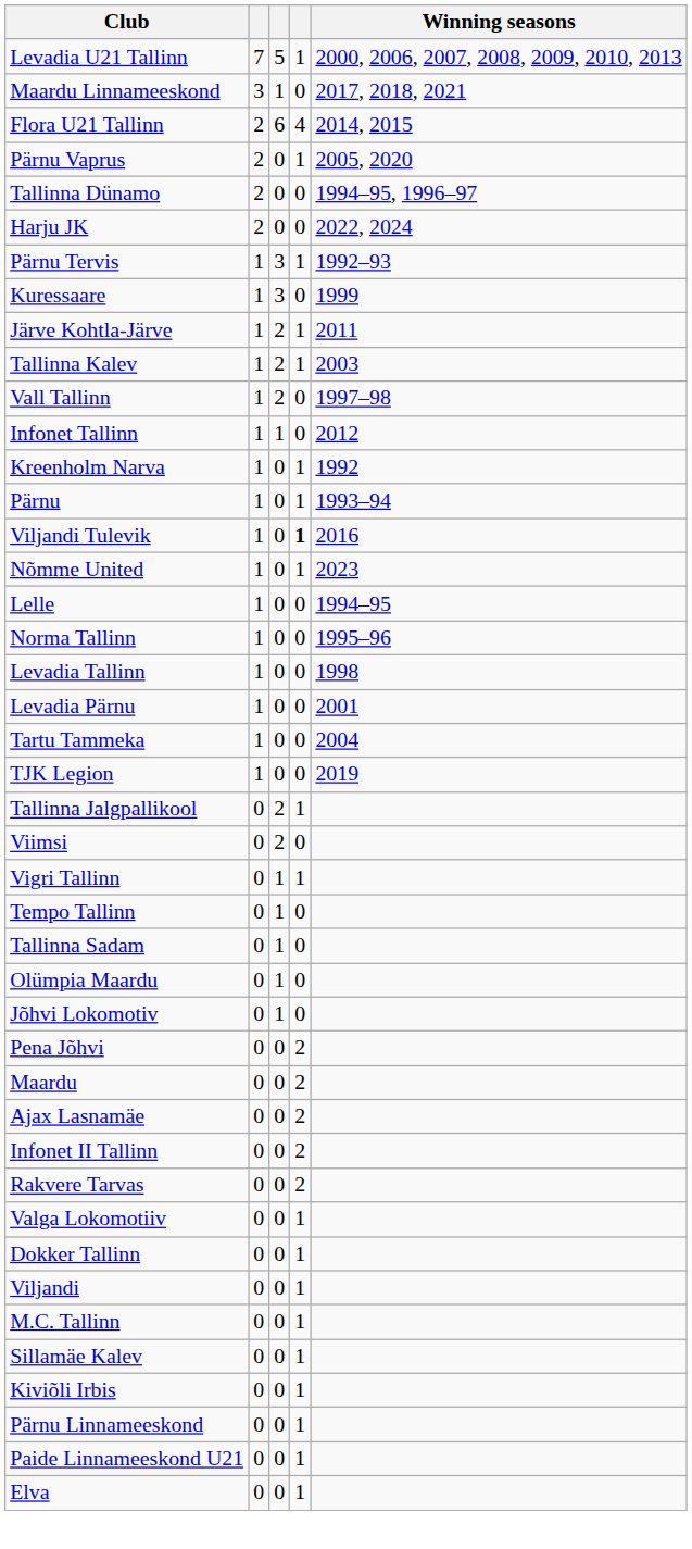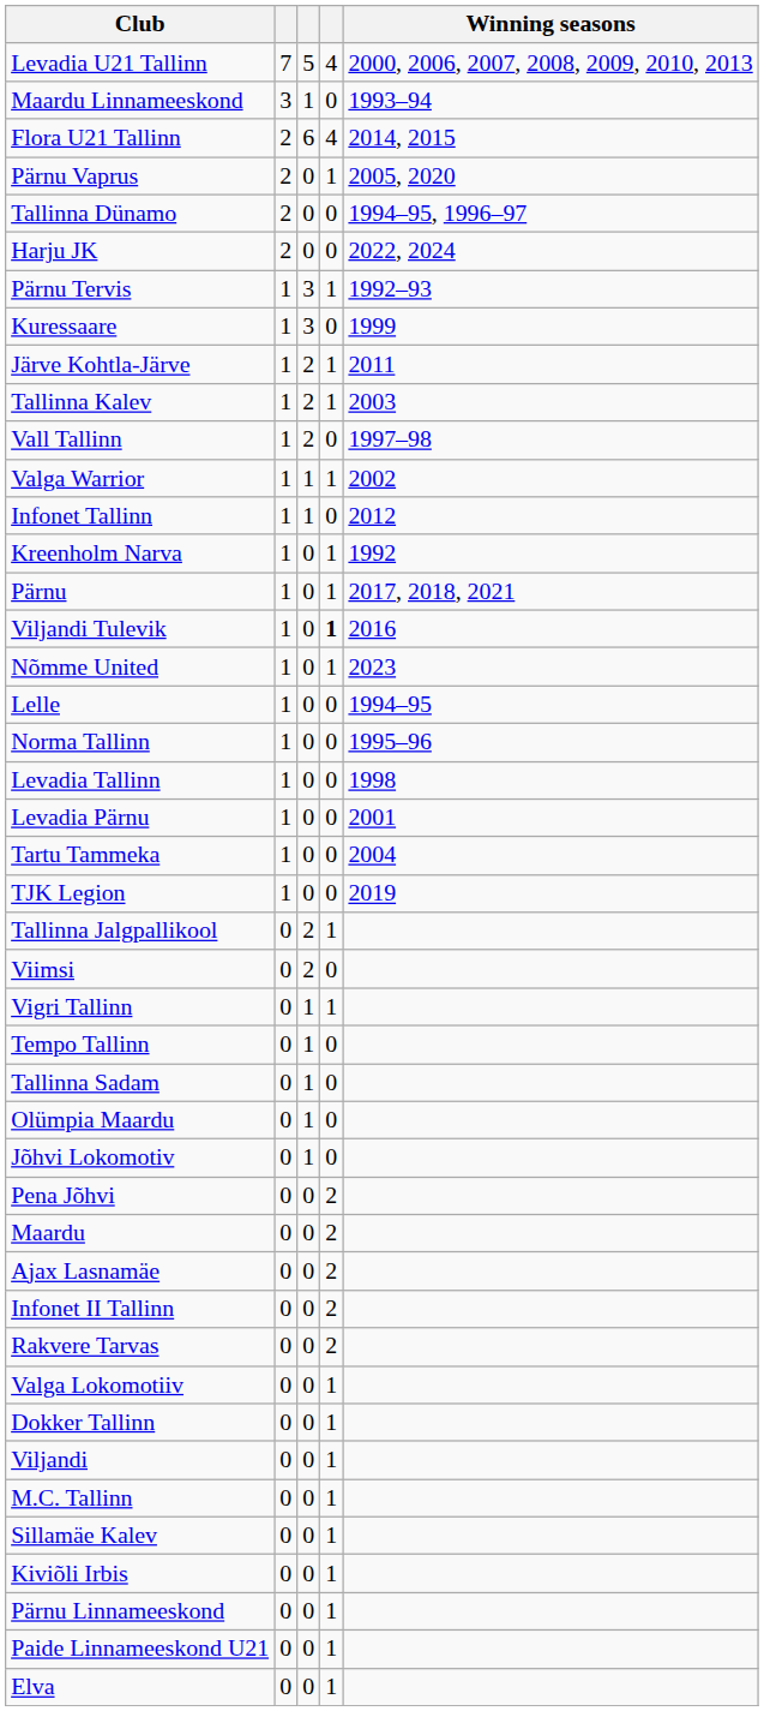Levadia U21 Tallinn | column 4: 1 -> 4
Maardu Linnameeskond | Winning seasons: 2017, 2018, 2021 -> 1993–94
+ row: Valga Warrior | 1 | 1 | 1 | 2002
Pärnu | Winning seasons: 1993–94 -> 2017, 2018, 2021
